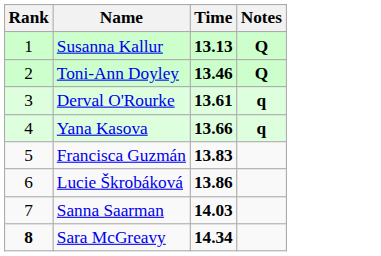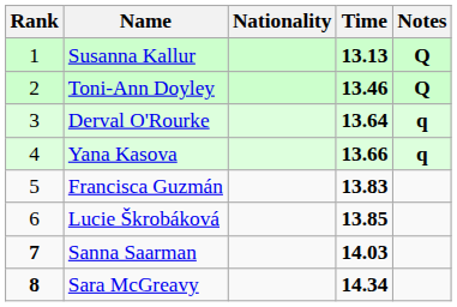+ column: Nationality
Derval O'Rourke | Time: 13.61 -> 13.64
Lucie Škrobáková | Time: 13.86 -> 13.85
Sanna Saarman | Rank: normal -> bold
